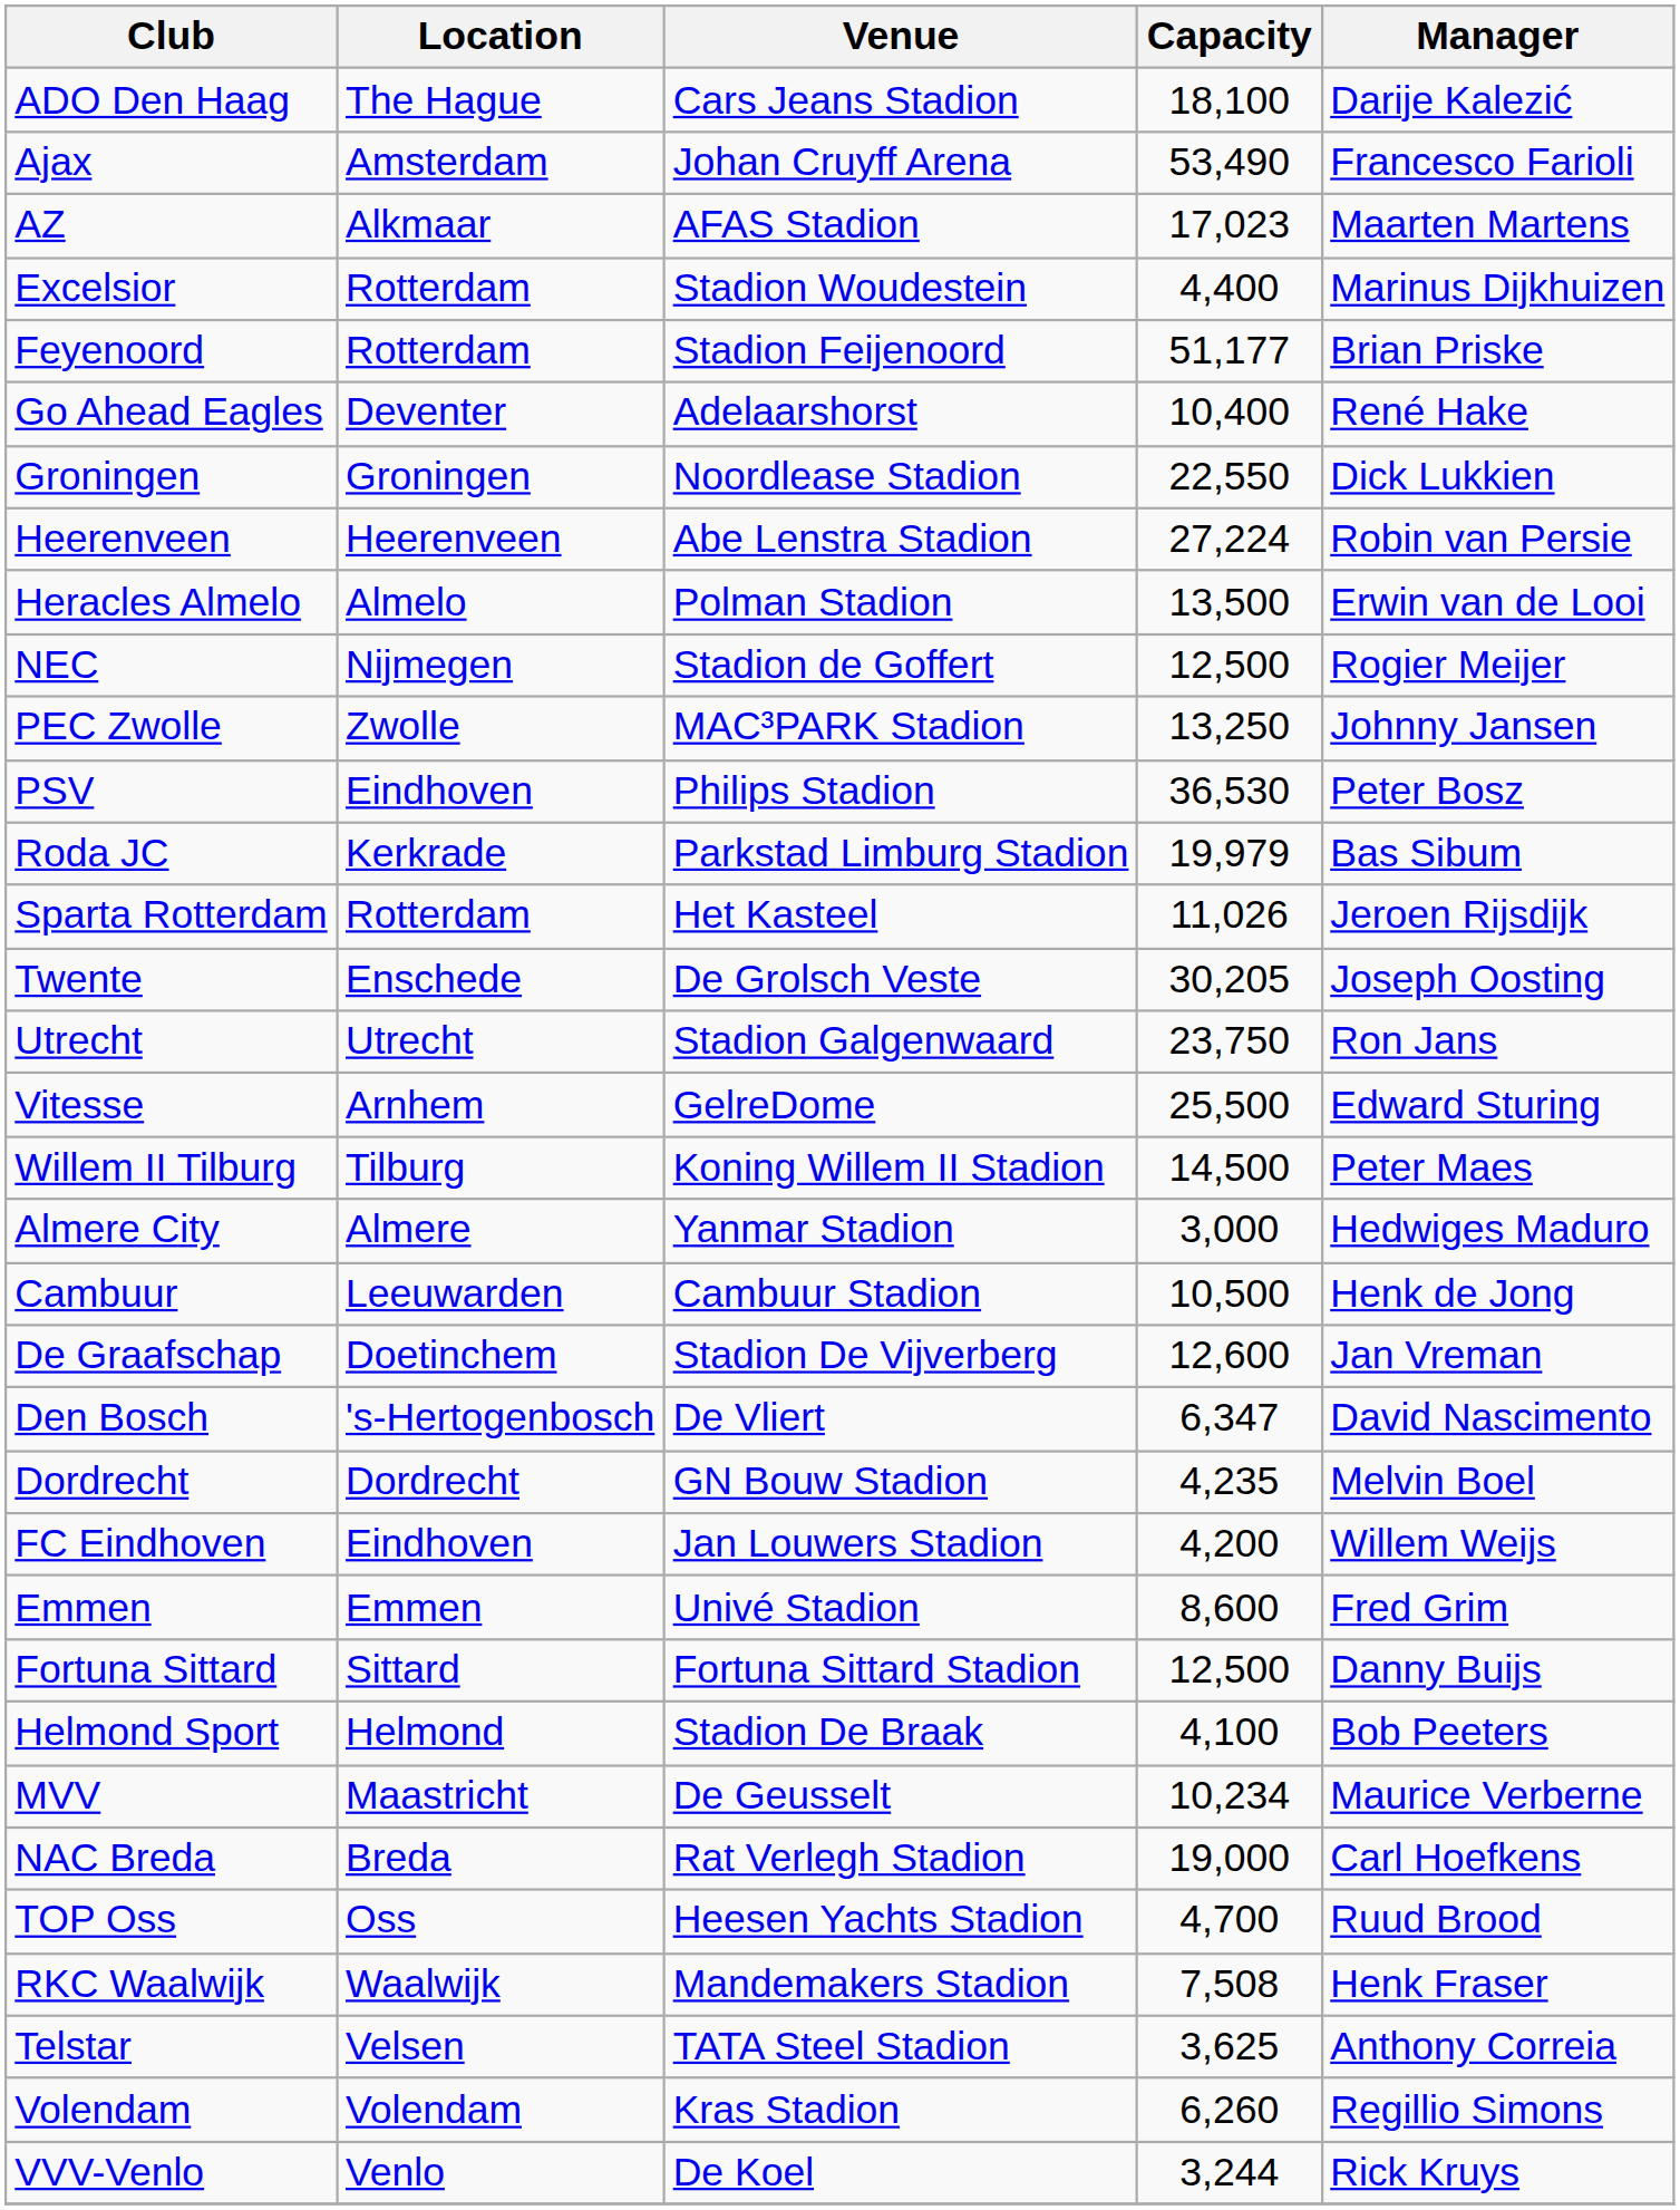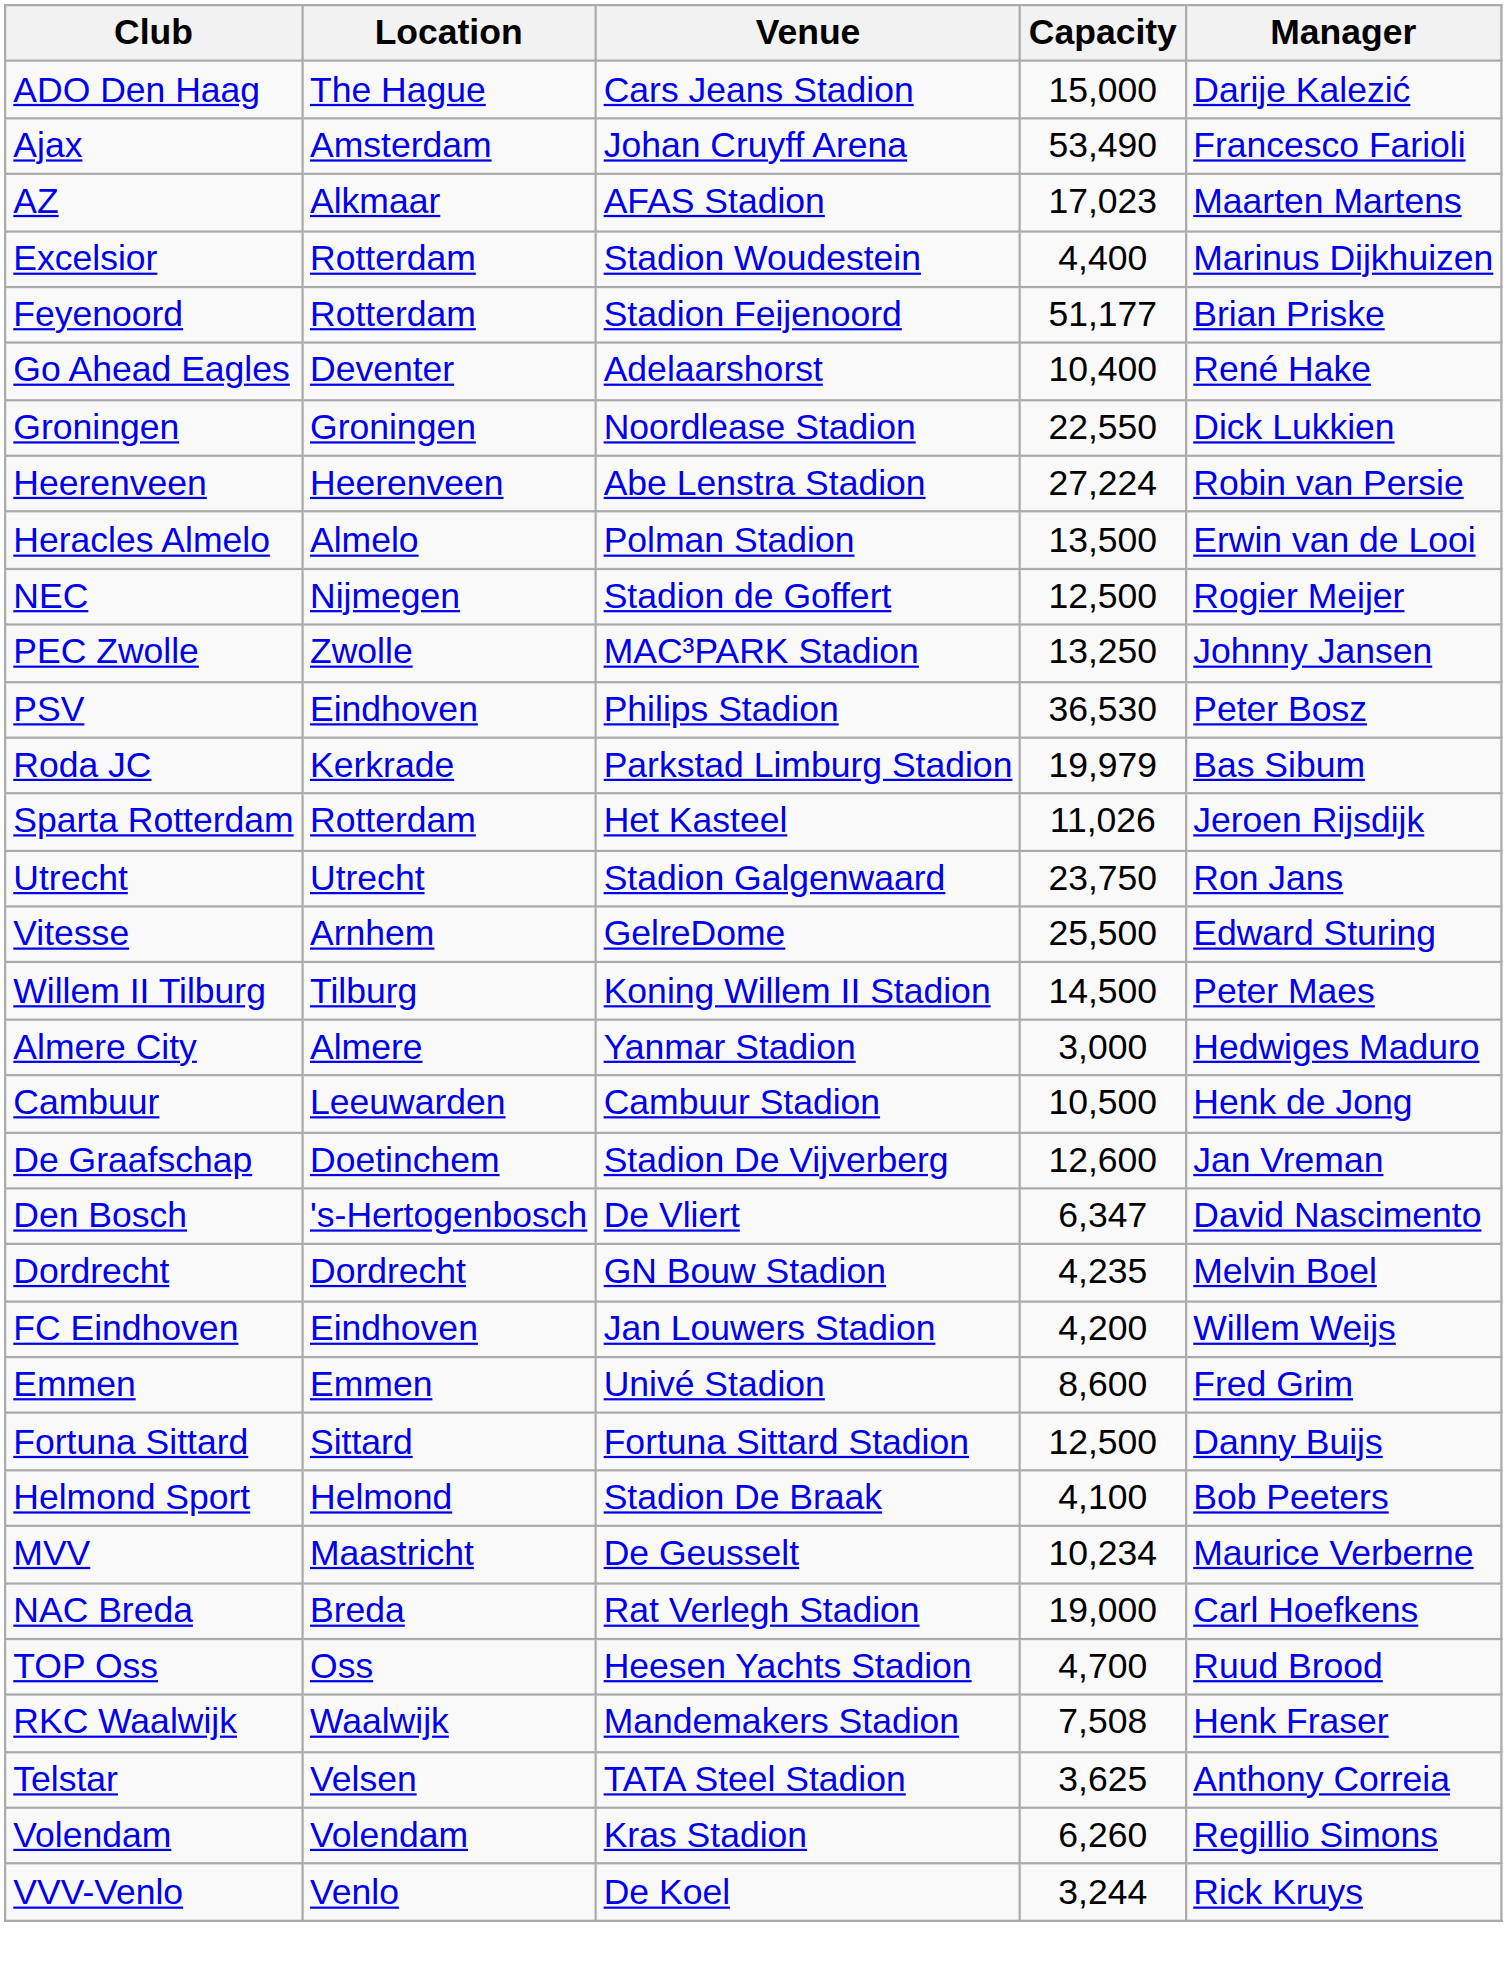ADO Den Haag | Capacity: 18,100 -> 15,000
- row: Twente | Enschede | De Grolsch Veste | 30,205 | Joseph Oosting
